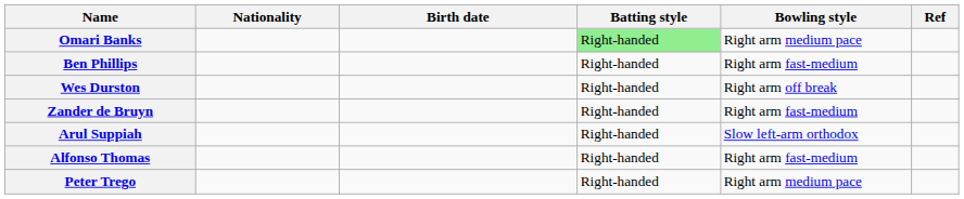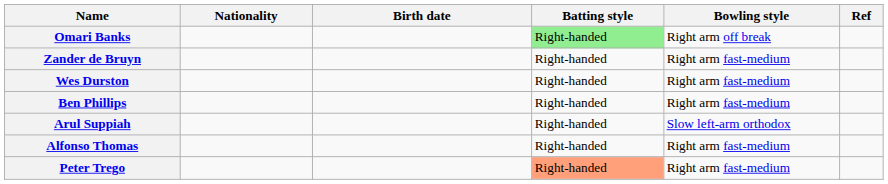Omari Banks | Bowling style: Right arm medium pace -> Right arm off break
rows swapped: Zander de Bruyn <-> Ben Phillips
Wes Durston | Bowling style: Right arm off break -> Right arm fast-medium
Peter Trego | Batting style: no background -> lightsalmon background
Peter Trego | Bowling style: Right arm medium pace -> Right arm fast-medium
